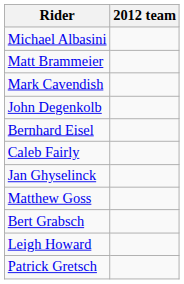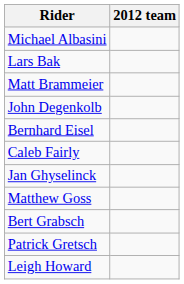+ row: Lars Bak
- row: Mark Cavendish
rows swapped: Patrick Gretsch <-> Leigh Howard
